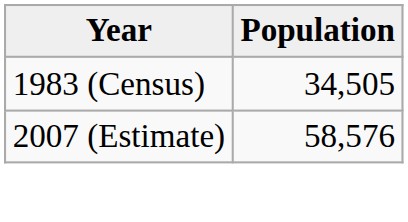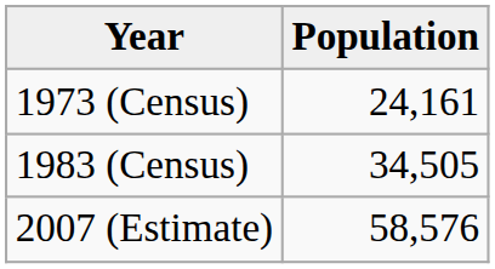+ row: 1973 (Census) | 24,161
